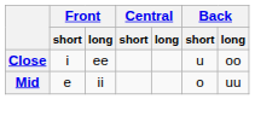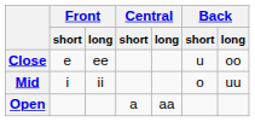Close | Front / short: i -> e
Mid | Front / short: e -> i
+ row: Open | a | aa
